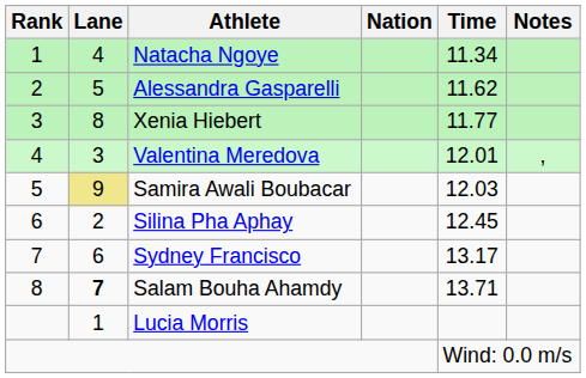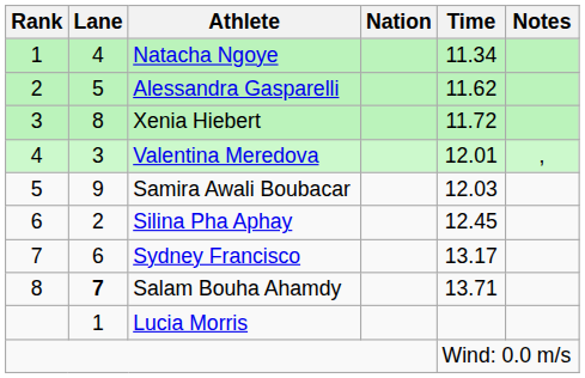Xenia Hiebert | Time: 11.77 -> 11.72
Samira Awali Boubacar | Lane: khaki background -> no background
